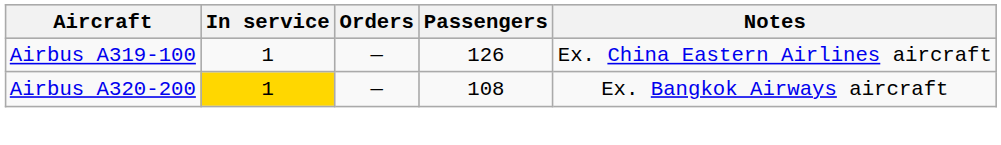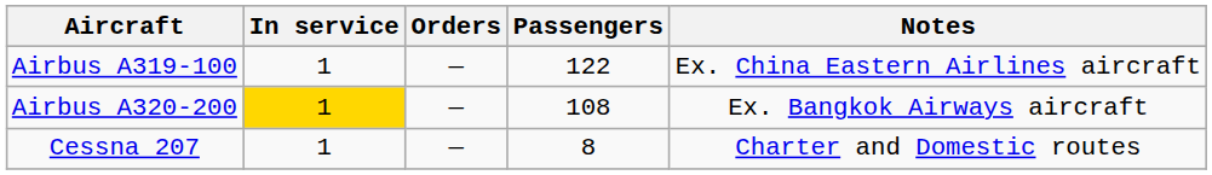Airbus A319-100 | Passengers: 126 -> 122
+ row: Cessna 207 | 1 | — | 8 | Charter and Domestic routes
